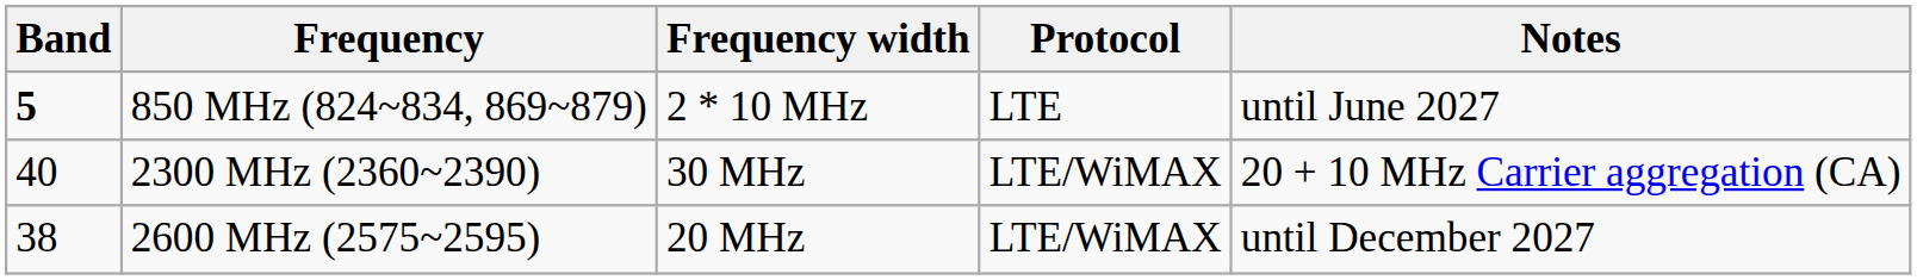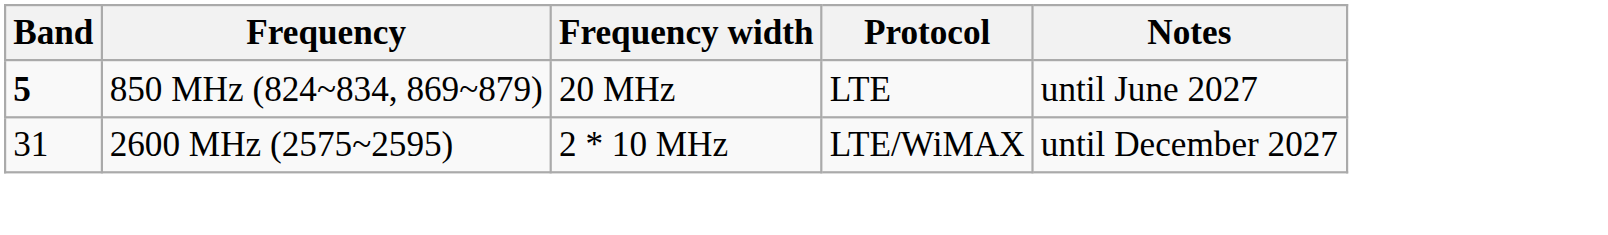850 MHz (824~834, 869~879) | Frequency width: 2 * 10 MHz -> 20 MHz
- row: 40 | 2300 MHz (2360~2390) | 30 MHz | LTE/WiMAX | 20 + 10 MHz Carrier aggregation (CA)
2600 MHz (2575~2595) | Band: 38 -> 31
2600 MHz (2575~2595) | Frequency width: 20 MHz -> 2 * 10 MHz
